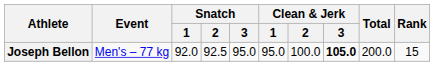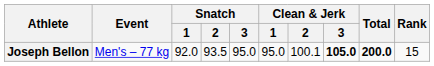Joseph Bellon | Snatch / 2: 92.5 -> 93.5
Joseph Bellon | Clean & Jerk / 2: 100.0 -> 100.1
Joseph Bellon | Total: normal -> bold
